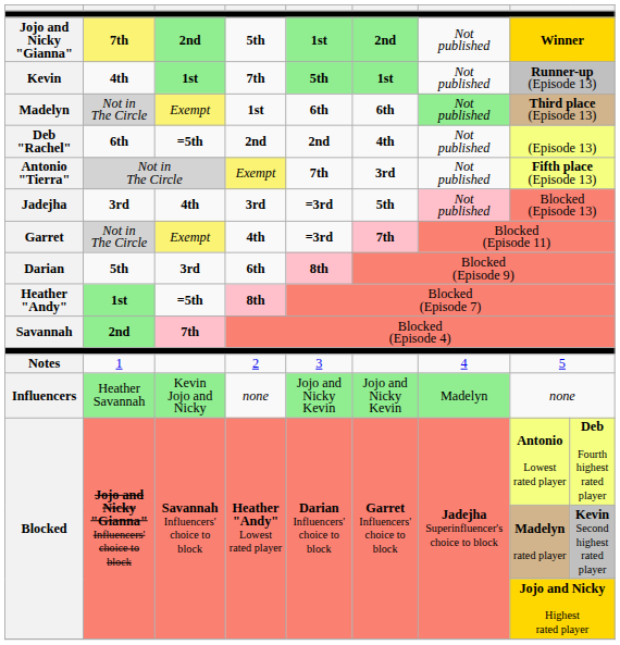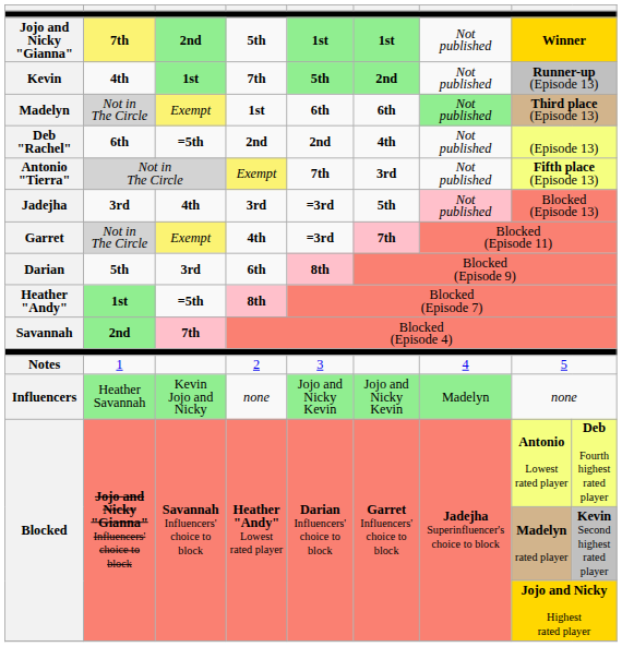Jojo and Nicky "Gianna" | column 6: 2nd -> 1st
Kevin | column 6: 1st -> 2nd
